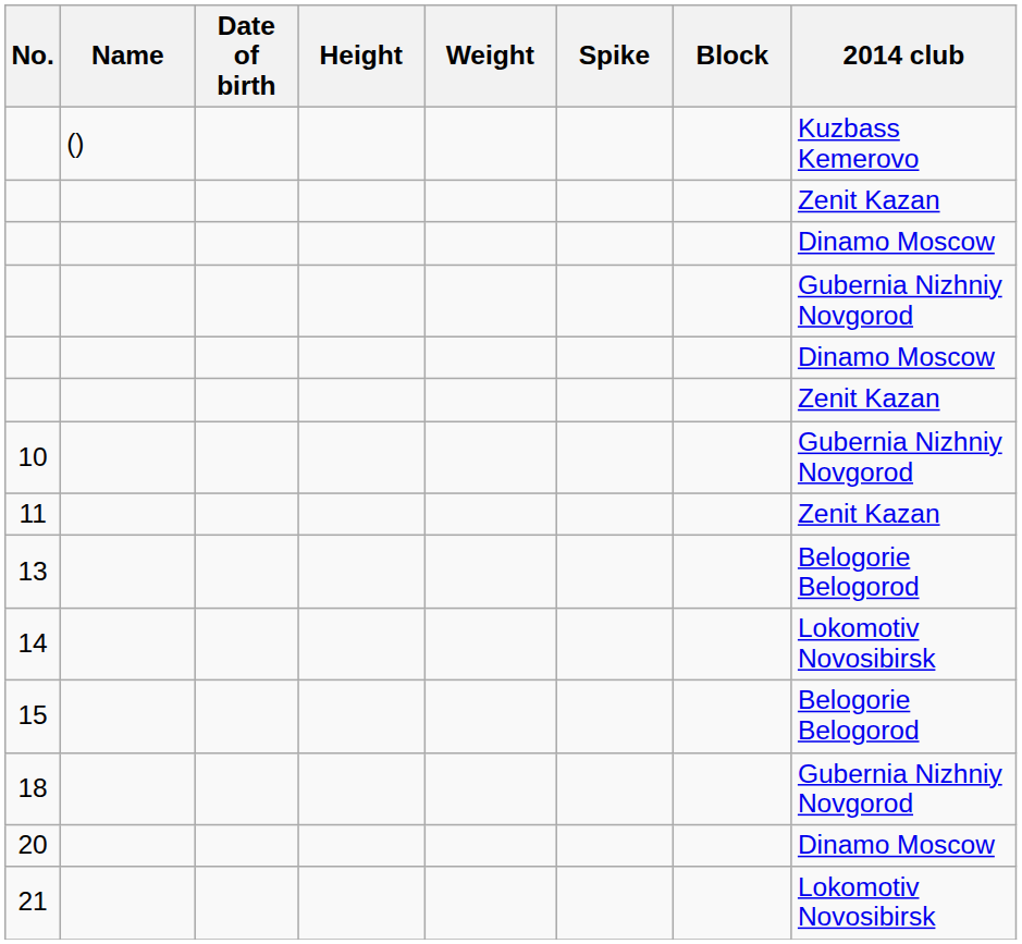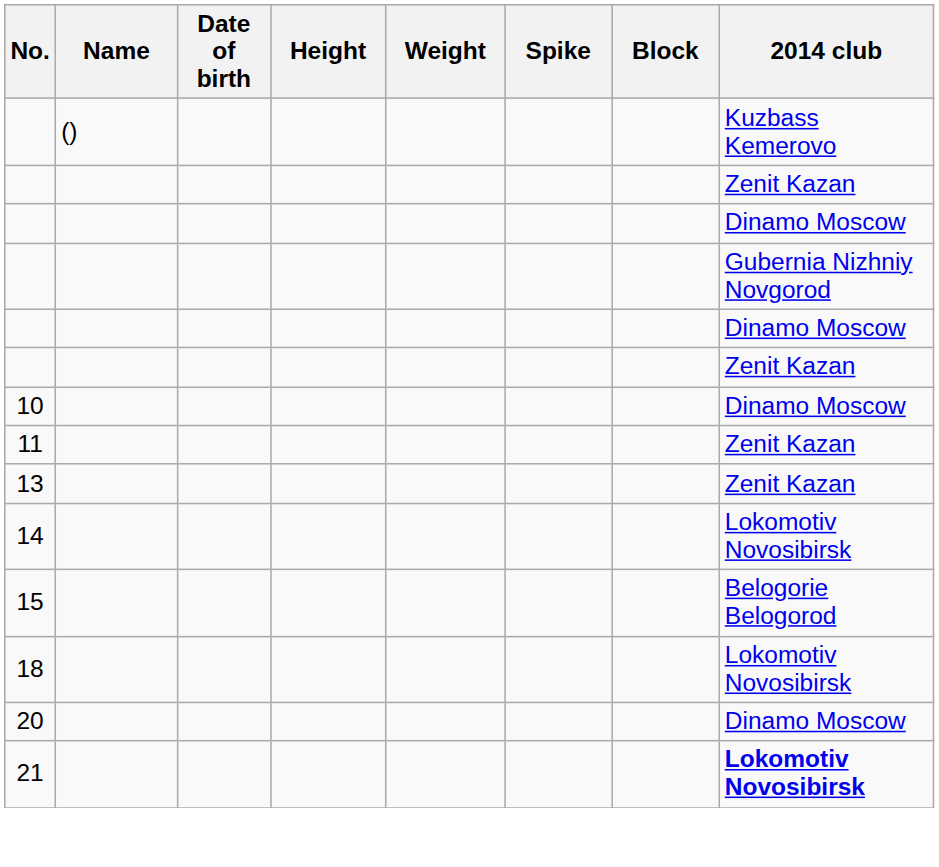10 | 2014 club: Gubernia Nizhniy Novgorod -> Dinamo Moscow
13 | 2014 club: Belogorie Belogorod -> Zenit Kazan
18 | 2014 club: Gubernia Nizhniy Novgorod -> Lokomotiv Novosibirsk
21 | 2014 club: normal -> bold
